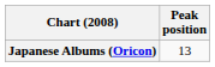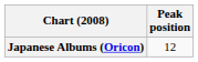Japanese Albums (Oricon) | Peak position: 13 -> 12
